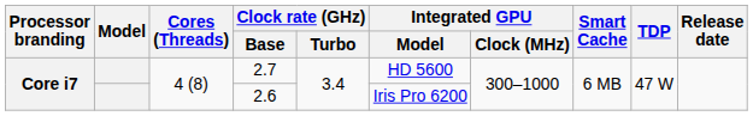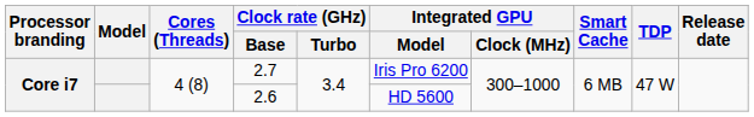2.7 | Integrated GPU / Model: HD 5600 -> Iris Pro 6200
2.6 | Integrated GPU / Model: Iris Pro 6200 -> HD 5600
